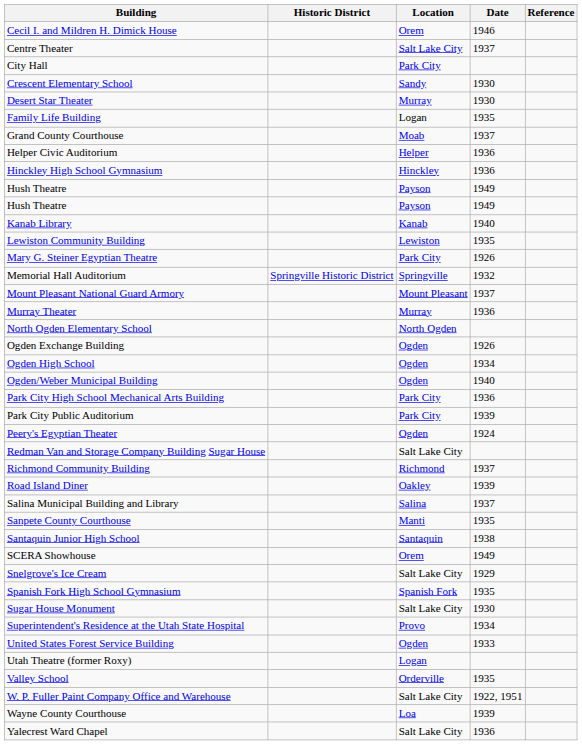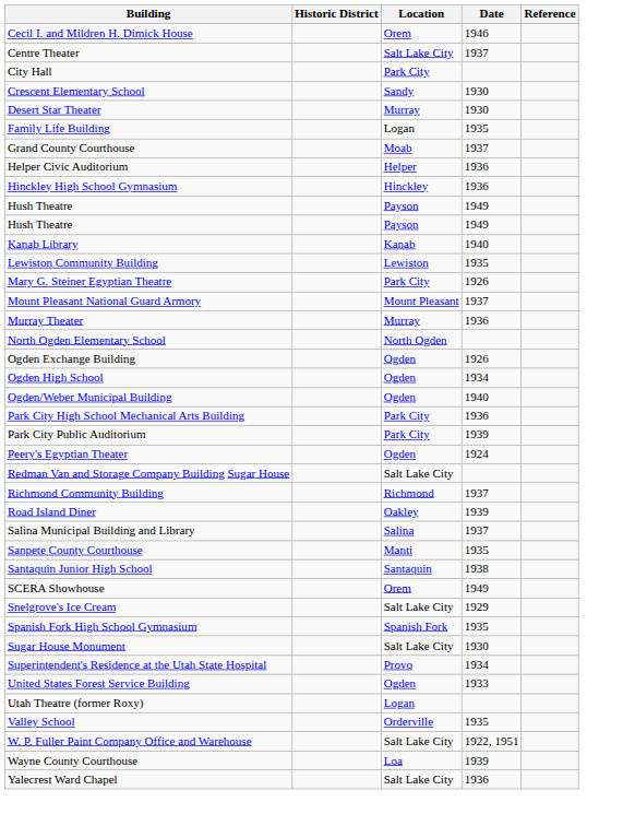- row: Memorial Hall Auditorium | Springville Historic District | Springville | 1932
